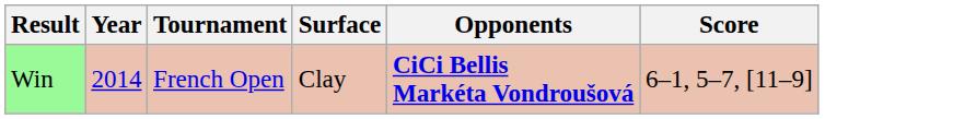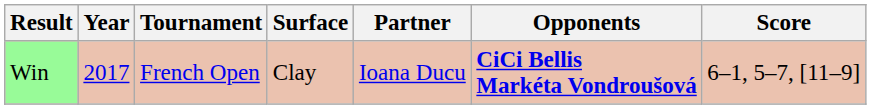+ column: Partner | Ioana Ducu
Win | Year: 2014 -> 2017
